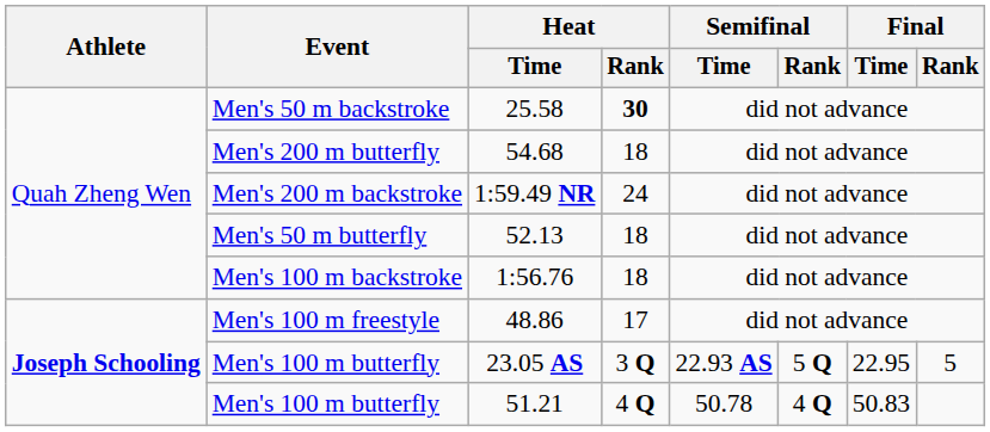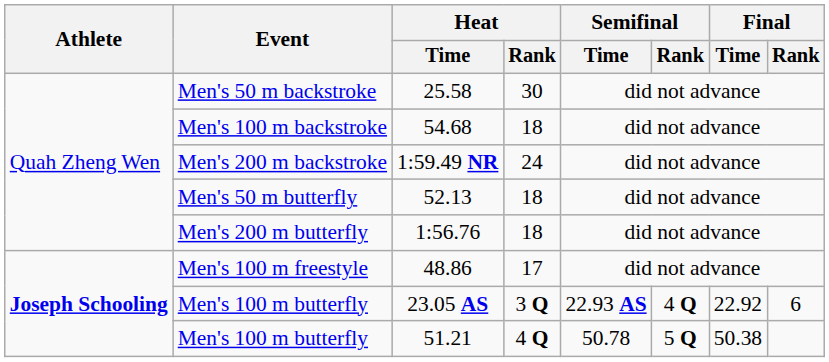25.58 | Heat / Rank: bold -> normal
54.68 | Event: Men's 200 m butterfly -> Men's 100 m backstroke
1:56.76 | Event: Men's 100 m backstroke -> Men's 200 m butterfly
23.05 AS | Semifinal / Rank: 5 Q -> 4 Q
23.05 AS | Final / Time: 22.95 -> 22.92
23.05 AS | Final / Rank: 5 -> 6
51.21 | Semifinal / Rank: 4 Q -> 5 Q
51.21 | Final / Time: 50.83 -> 50.38
